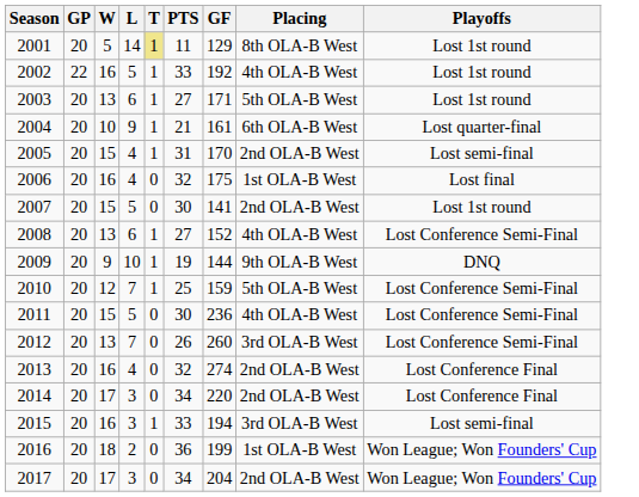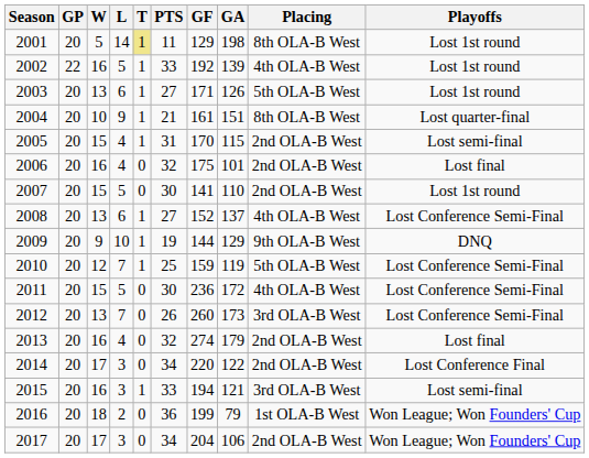+ column: GA | 198 | 139 | 126 | 151 | 115 | 101 | 110 | 137 | 129 | 119 | 172 | 173 | 179 | 122 | 121 | 79 | 106
2004 | Placing: 6th OLA-B West -> 8th OLA-B West
2006 | Placing: 1st OLA-B West -> 2nd OLA-B West
2013 | Playoffs: Lost Conference Final -> Lost final
